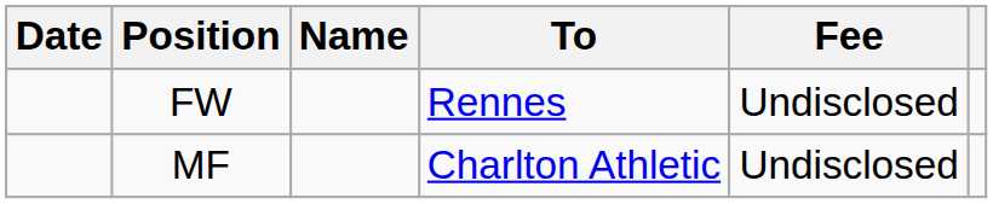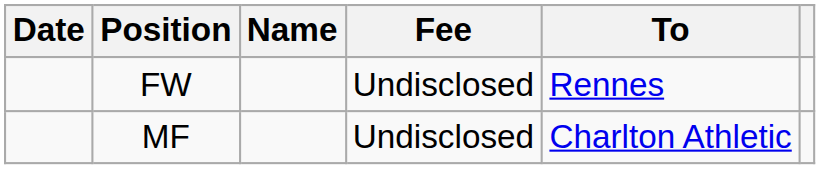columns swapped: To <-> Fee
